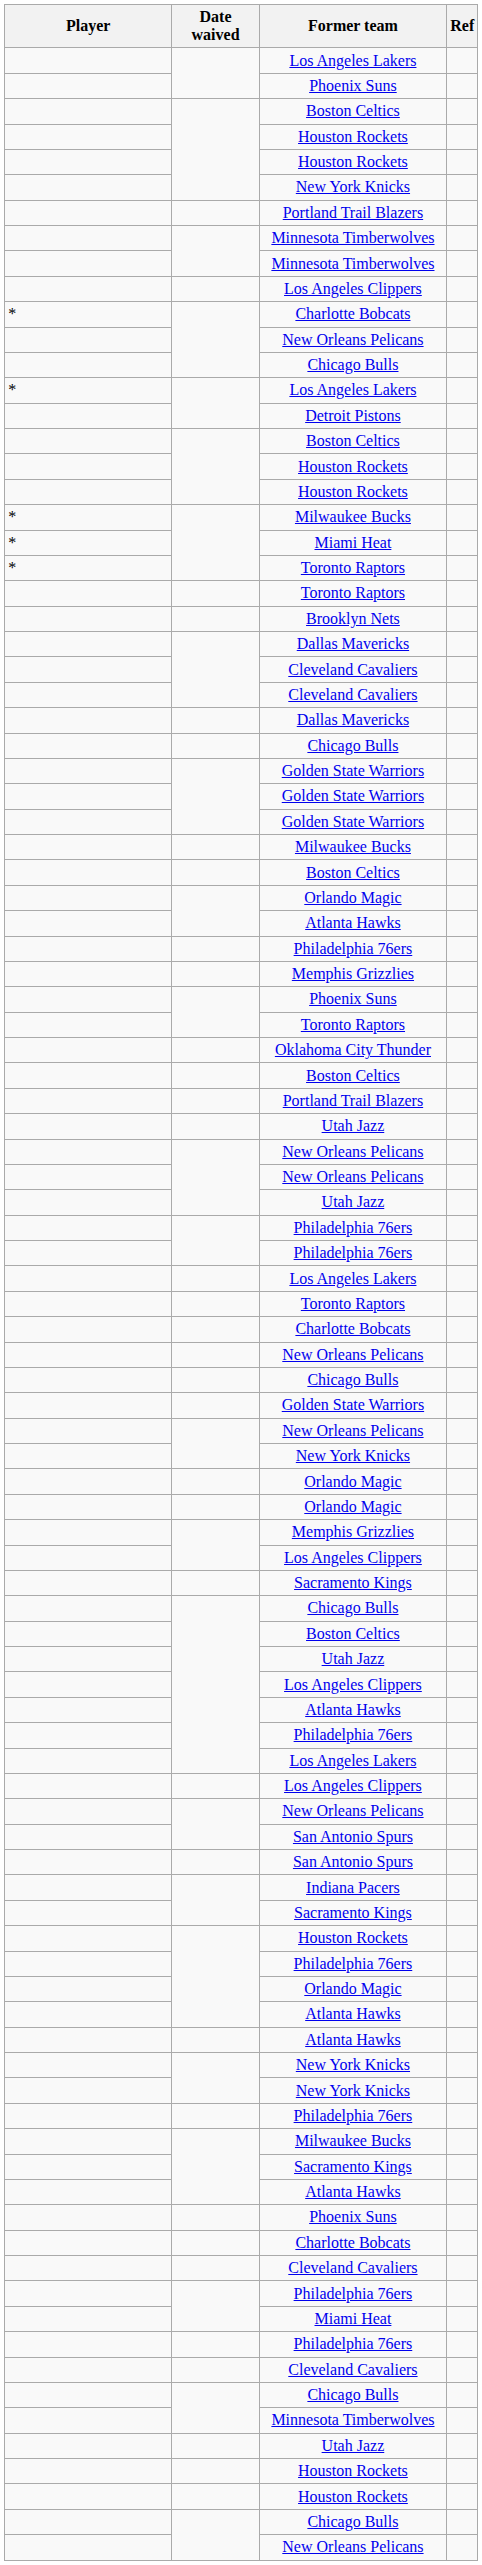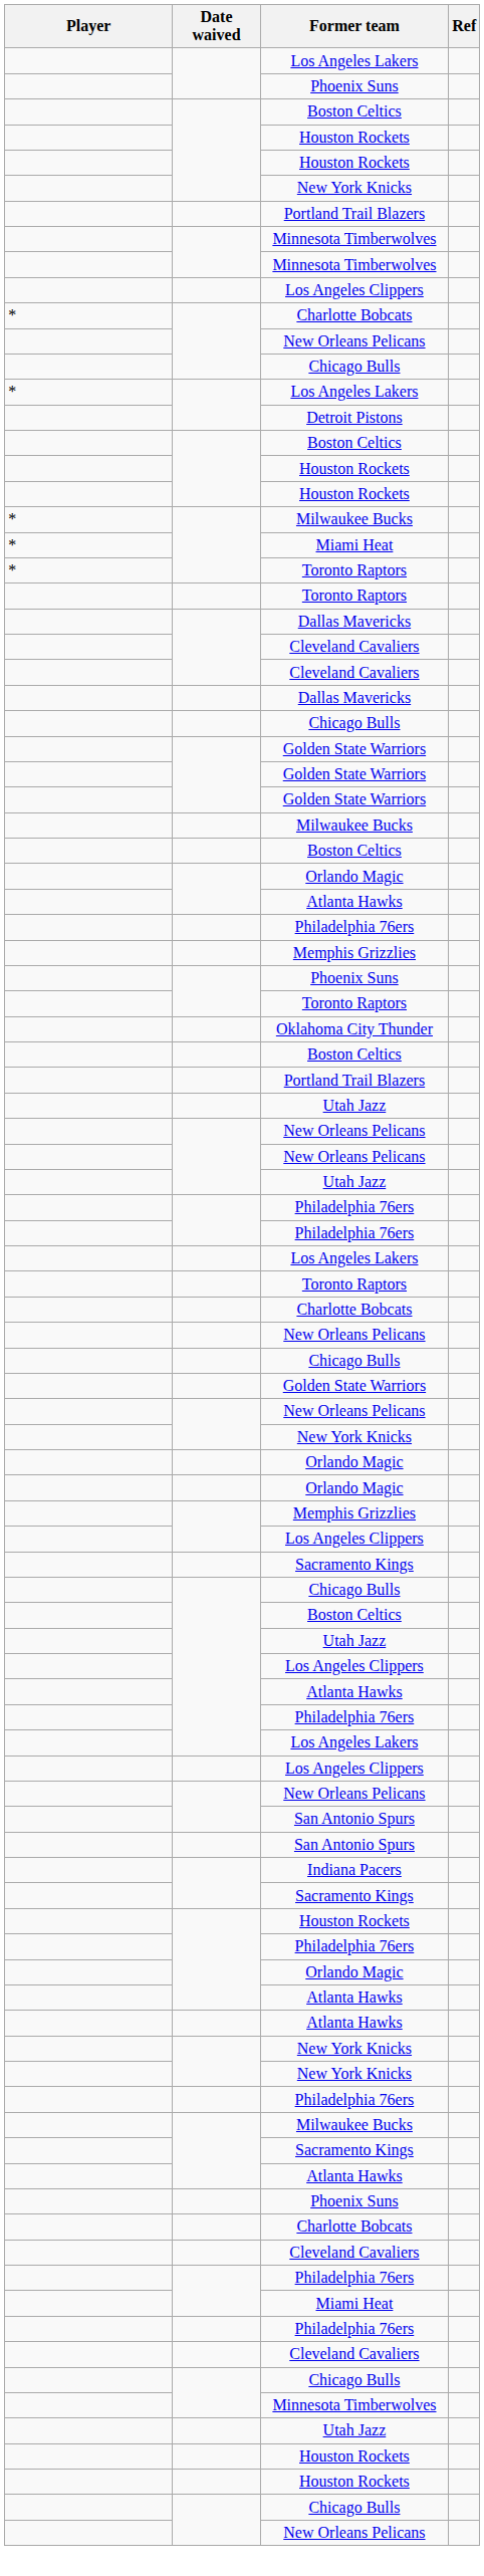- row: Brooklyn Nets
